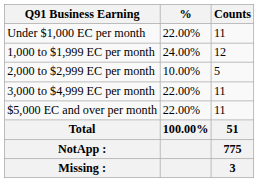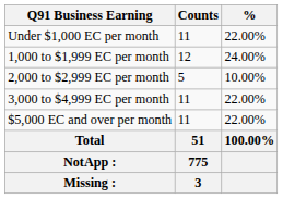columns swapped: Counts <-> %
